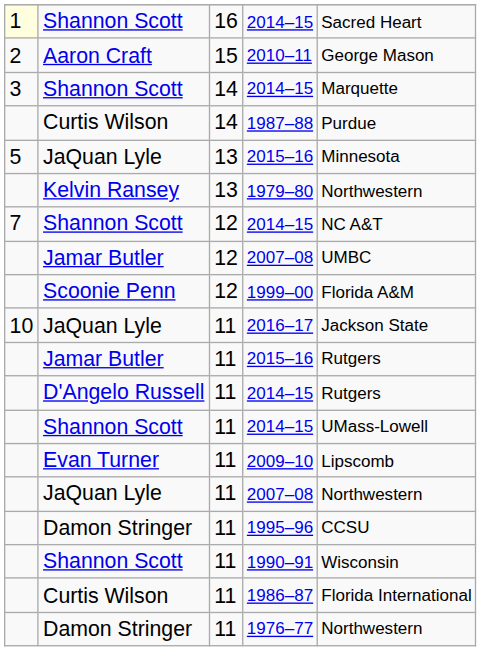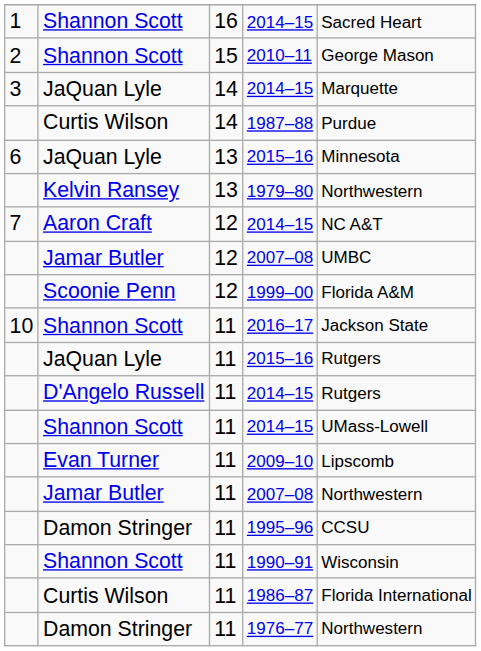16 / 2014–15 | column 1: lightyellow background -> no background
2010–11 | column 2: Aaron Craft -> Shannon Scott
14 / 2014–15 | column 2: Shannon Scott -> JaQuan Lyle
13 / 2015–16 | column 1: 5 -> 6
12 / 2014–15 | column 2: Shannon Scott -> Aaron Craft
2016–17 | column 2: JaQuan Lyle -> Shannon Scott
11 / 2015–16 | column 2: Jamar Butler -> JaQuan Lyle
11 / 2007–08 | column 2: JaQuan Lyle -> Jamar Butler
